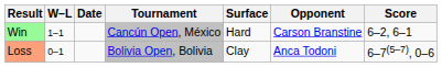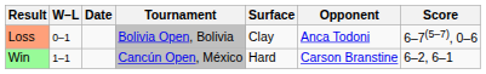rows swapped: Loss <-> Win
